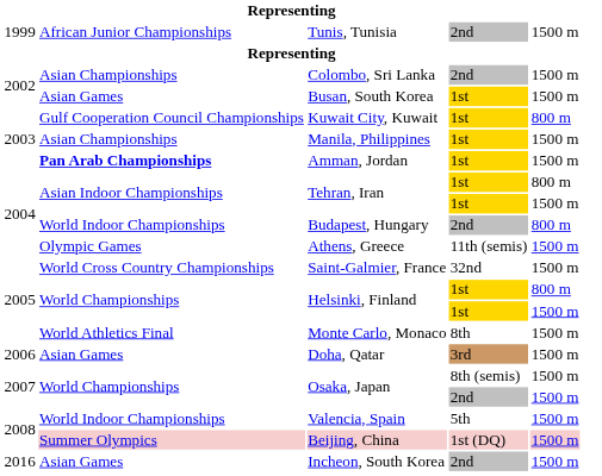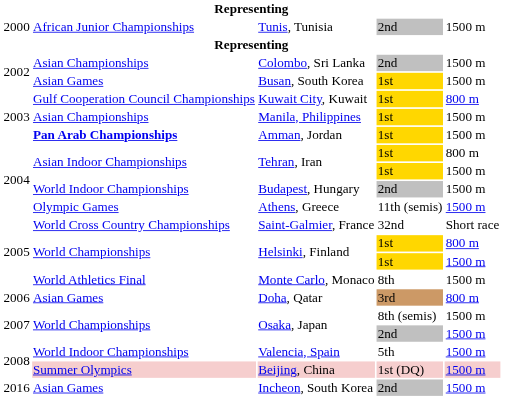Tunis, Tunisia | column 1: 1999 -> 2000
Budapest, Hungary | column 5: 800 m -> 1500 m
Saint-Galmier, France | column 5: 1500 m -> Short race
Doha, Qatar | column 5: 1500 m -> 800 m
